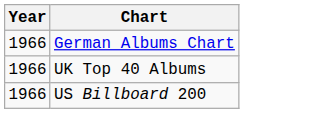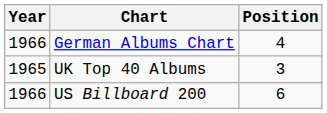+ column: Position | 4 | 3 | 6
UK Top 40 Albums | Year: 1966 -> 1965
